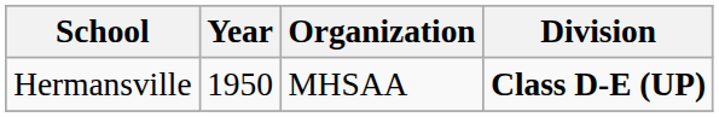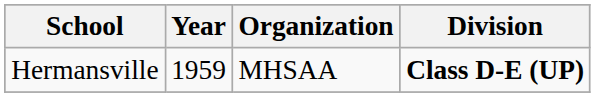Hermansville | Year: 1950 -> 1959
